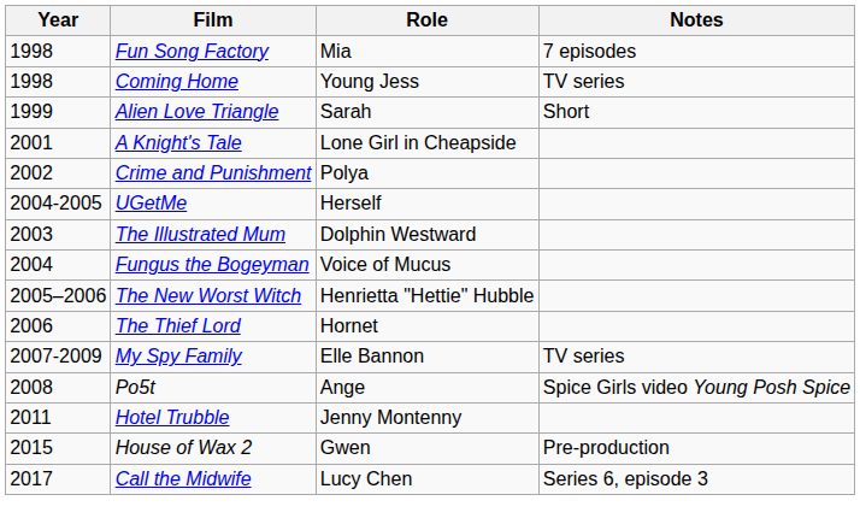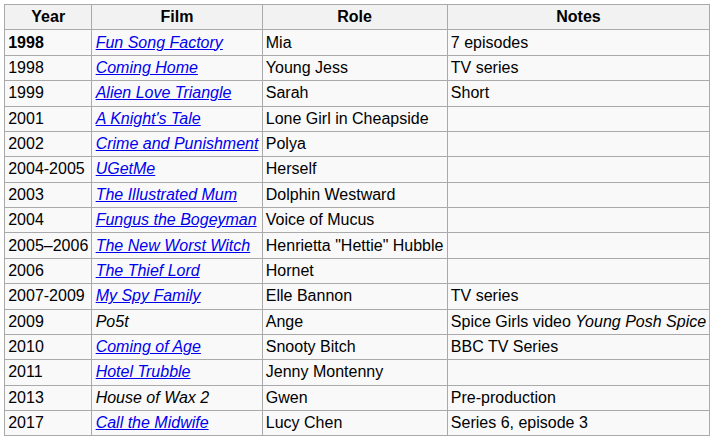Fun Song Factory | Year: normal -> bold
Po5t | Year: 2008 -> 2009
+ row: 2010 | Coming of Age | Snooty Bitch | BBC TV Series
House of Wax 2 | Year: 2015 -> 2013
